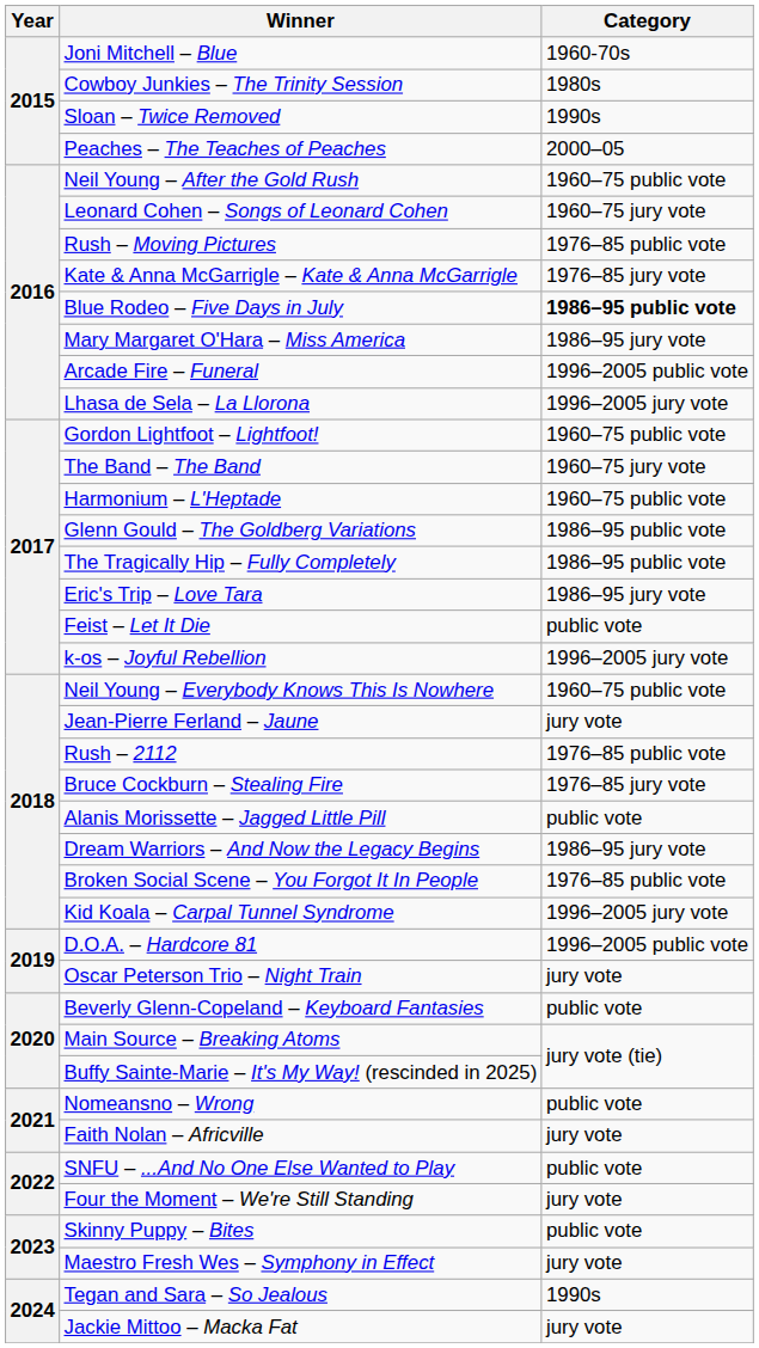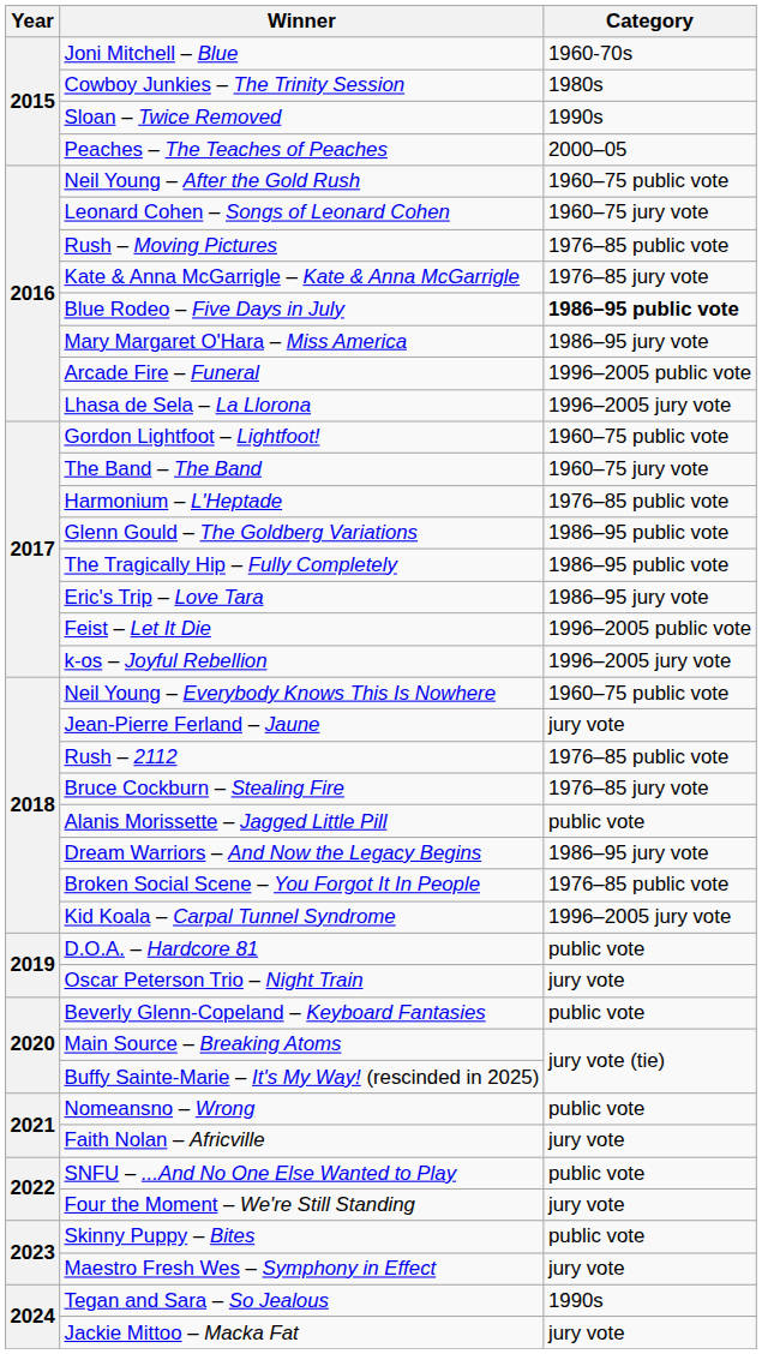Harmonium – L'Heptade | Category: 1960–75 public vote -> 1976–85 public vote
Feist – Let It Die | Category: public vote -> 1996–2005 public vote
D.O.A. – Hardcore 81 | Category: 1996–2005 public vote -> public vote
